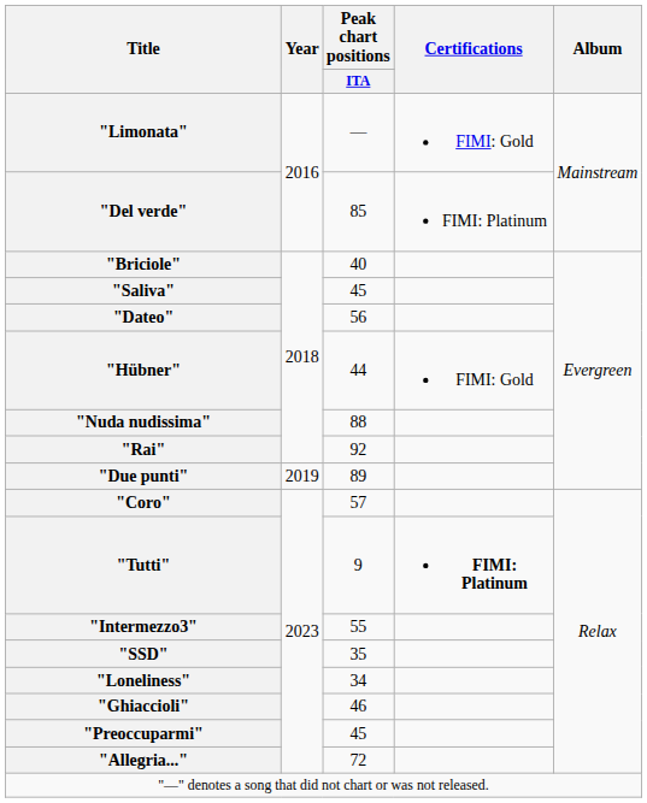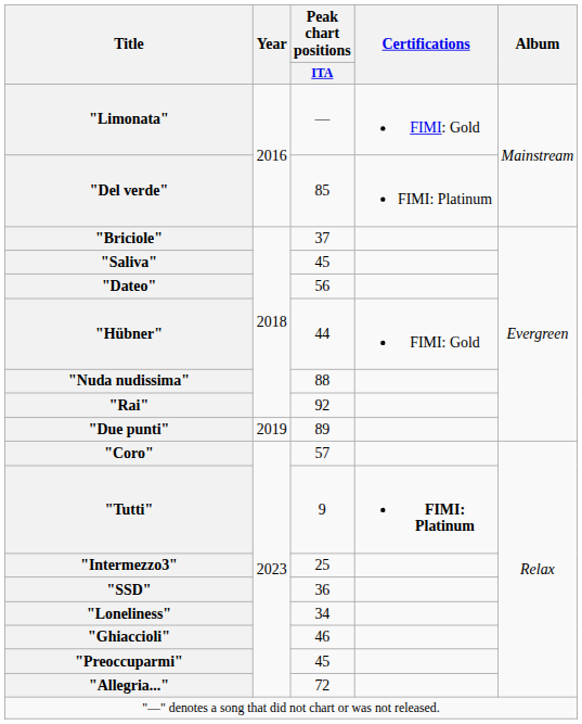"Briciole" | Peak chart positions / ITA: 40 -> 37
"Intermezzo3" | Peak chart positions / ITA: 55 -> 25
"SSD" | Peak chart positions / ITA: 35 -> 36
